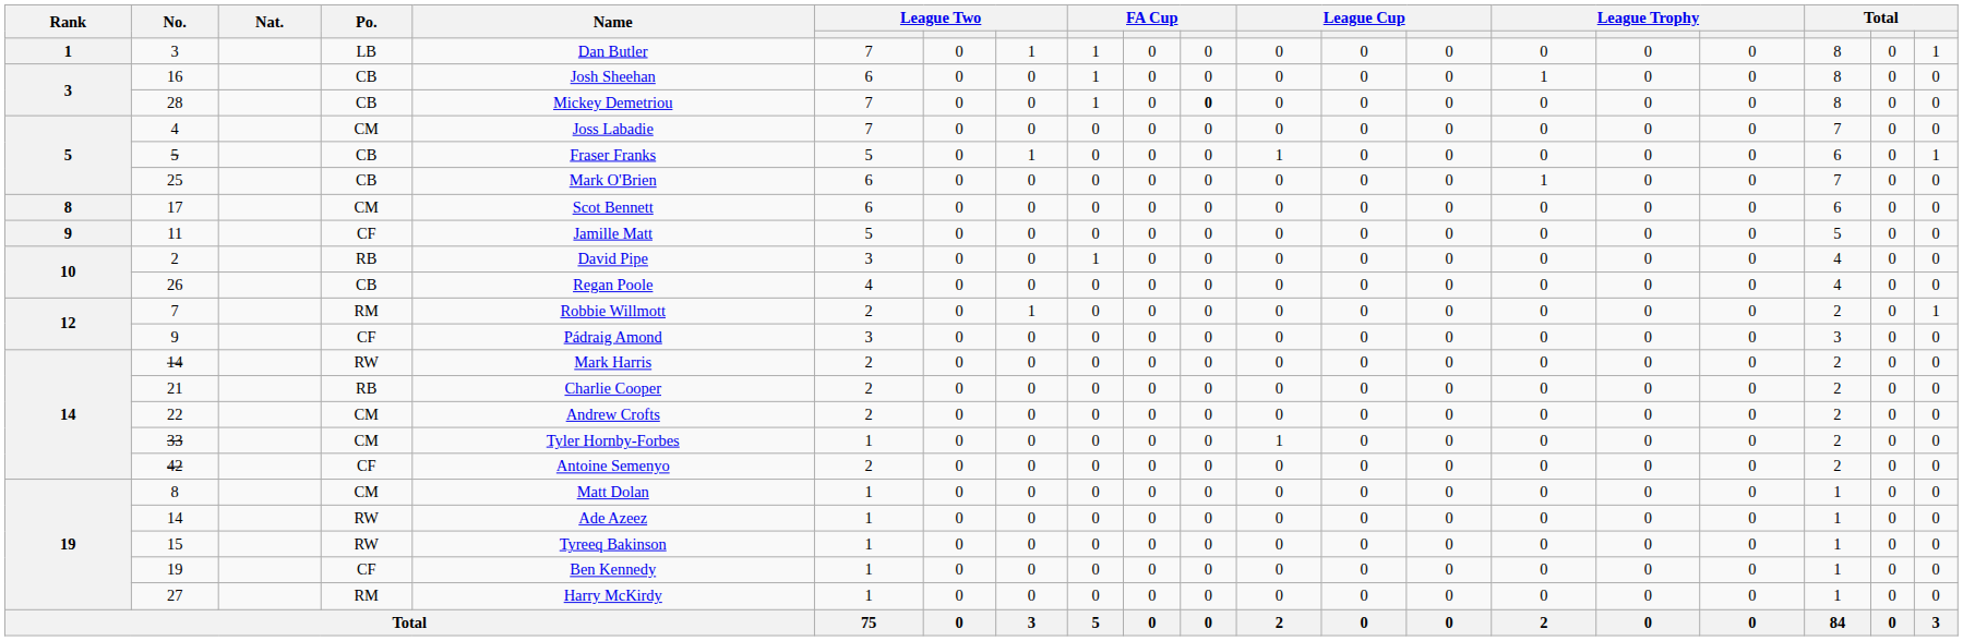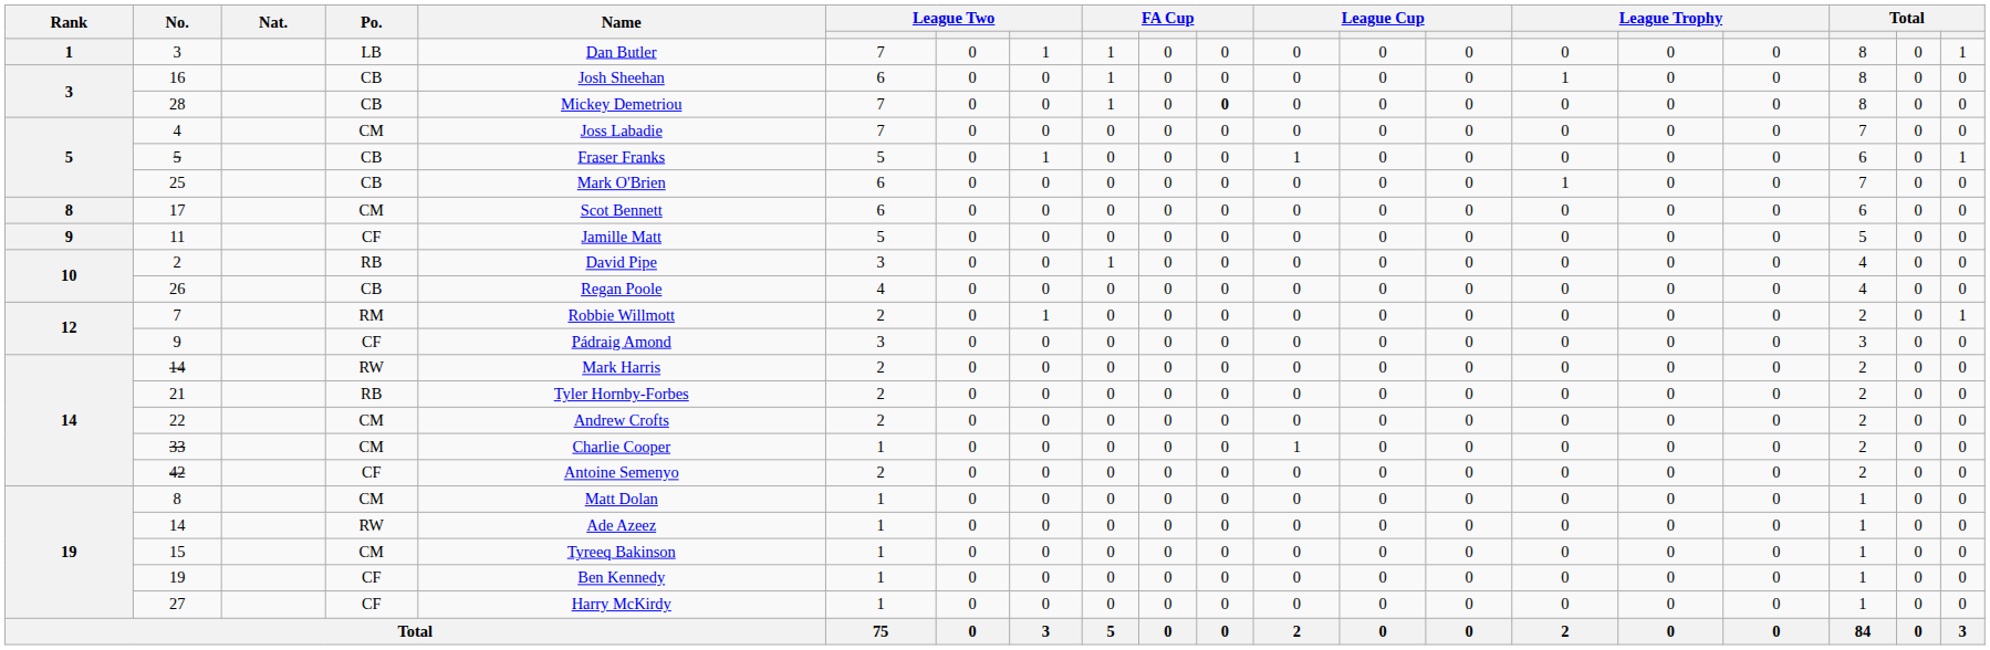21 | Name: Charlie Cooper -> Tyler Hornby-Forbes
33 | Name: Tyler Hornby-Forbes -> Charlie Cooper
15 | Po.: RW -> CM
27 | Po.: RM -> CF
